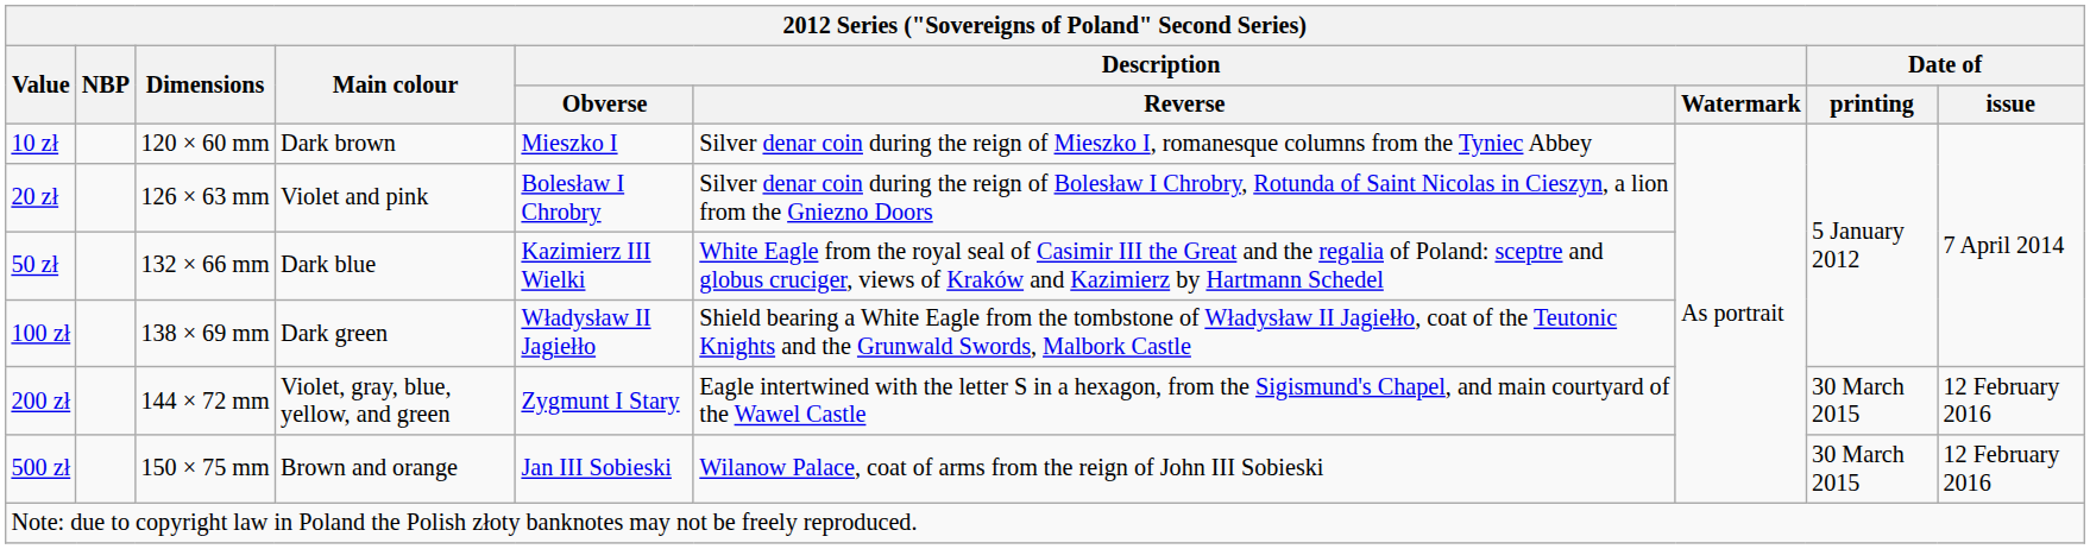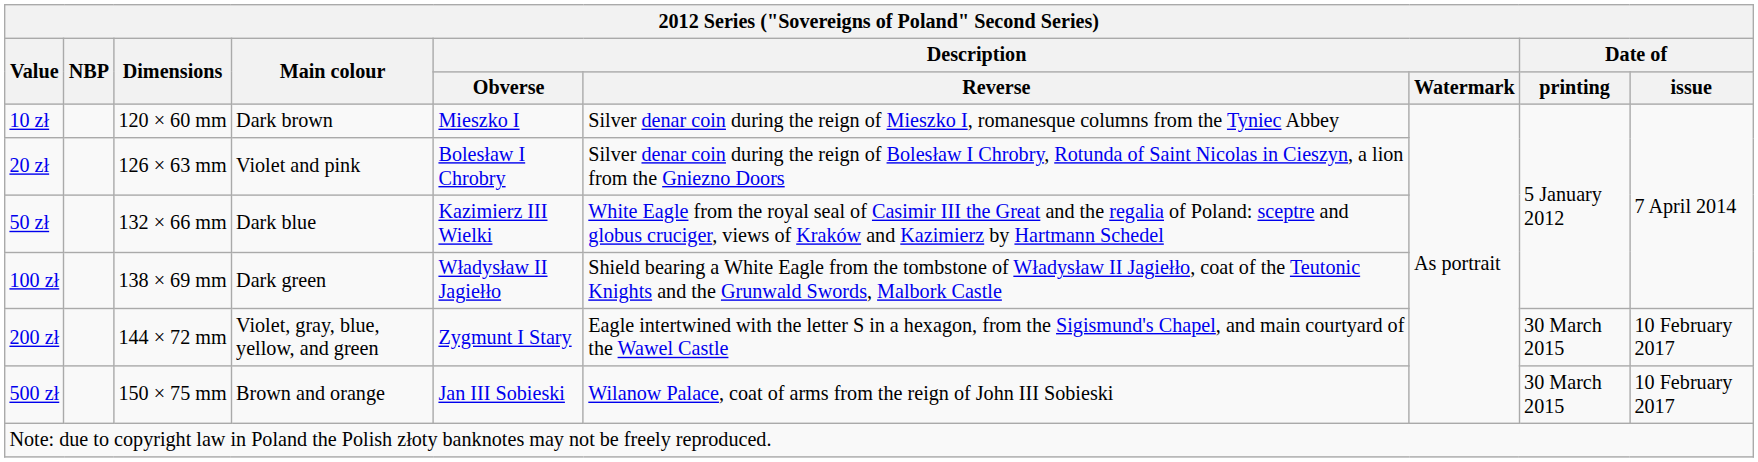200 zł | Date of / issue: 12 February 2016 -> 10 February 2017
500 zł | Date of / issue: 12 February 2016 -> 10 February 2017
